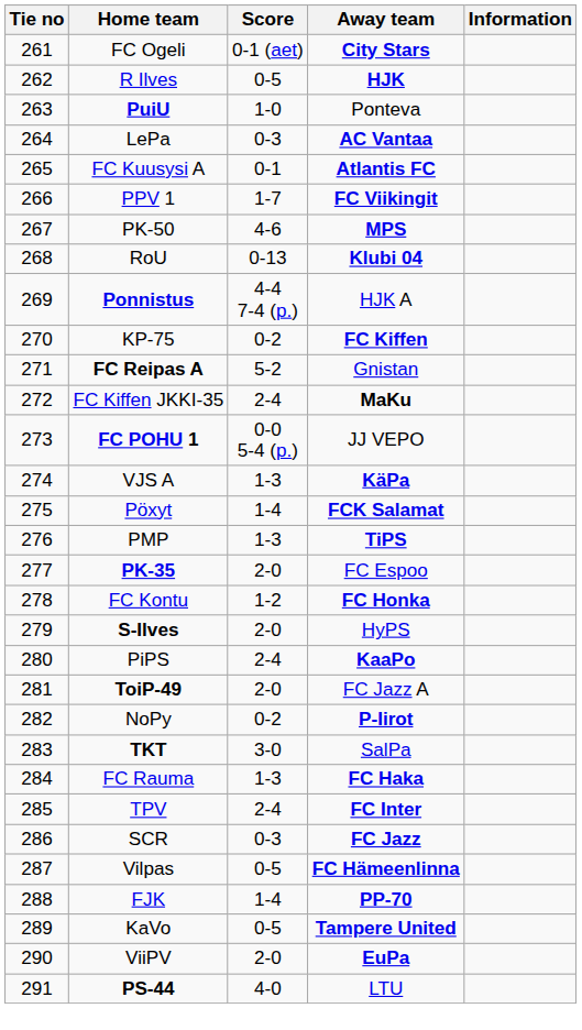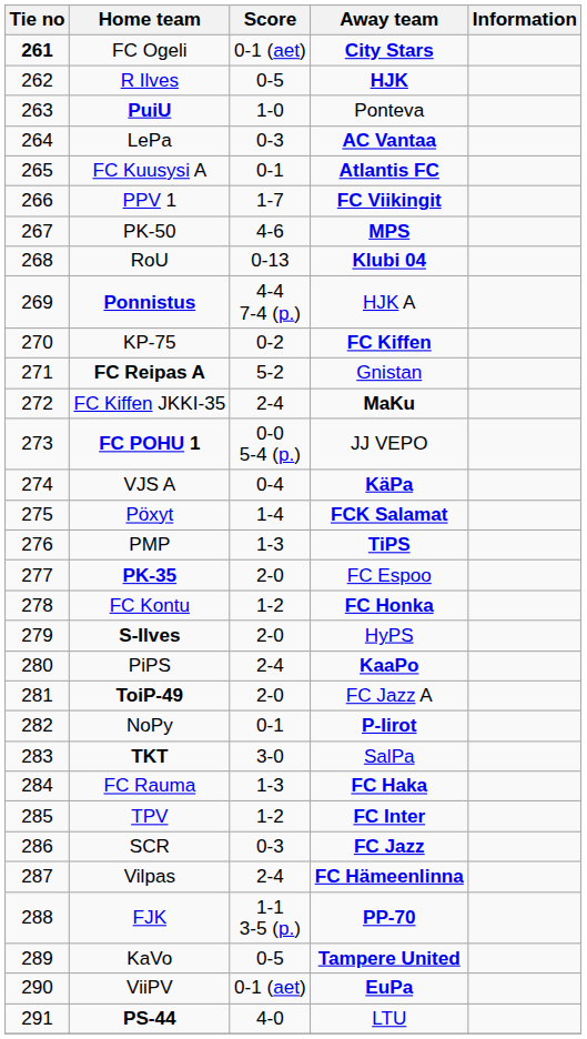FC Ogeli | Tie no: normal -> bold
VJS A | Score: 1-3 -> 0-4
NoPy | Score: 0-2 -> 0-1
TPV | Score: 2-4 -> 1-2
Vilpas | Score: 0-5 -> 2-4
FJK | Score: 1-4 -> 1-1 3-5 (p.)
ViiPV | Score: 2-0 -> 0-1 (aet)
